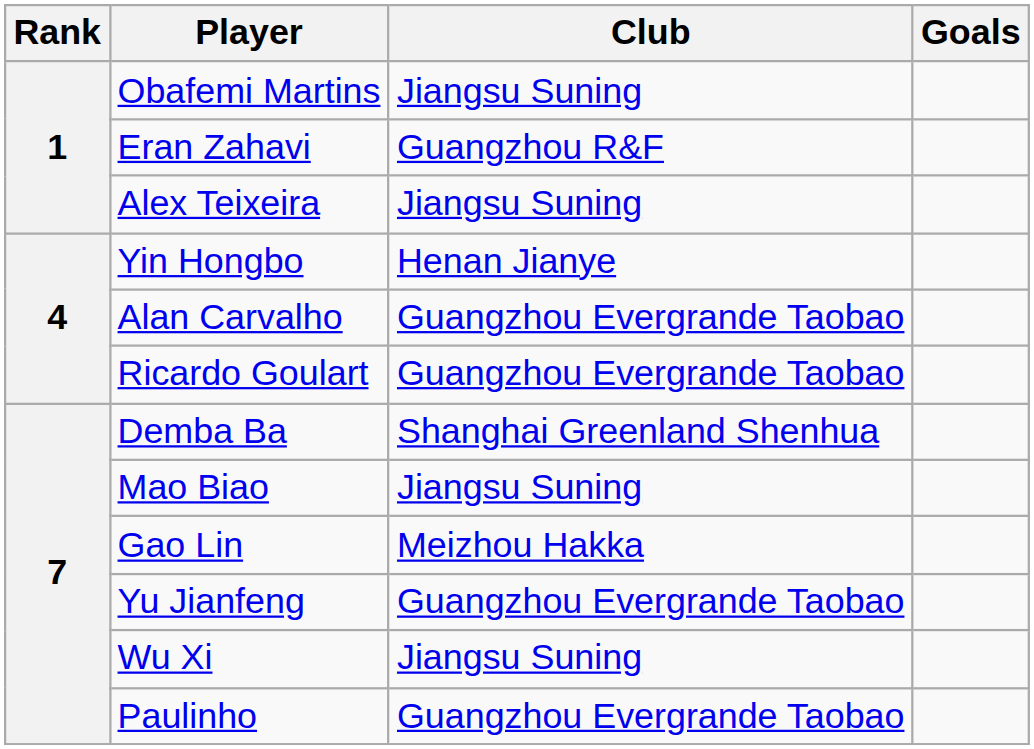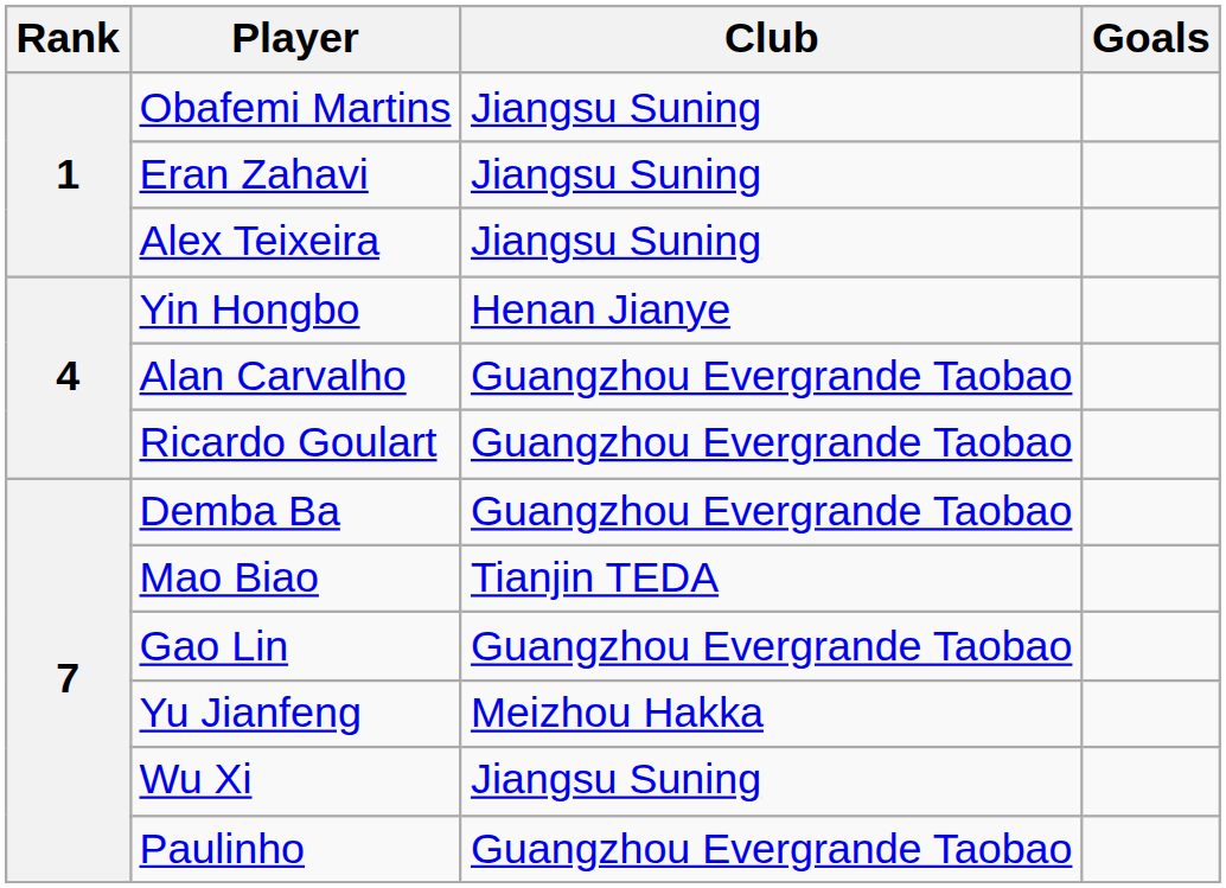Eran Zahavi | Club: Guangzhou R&F -> Jiangsu Suning
Demba Ba | Club: Shanghai Greenland Shenhua -> Guangzhou Evergrande Taobao
Mao Biao | Club: Jiangsu Suning -> Tianjin TEDA
Gao Lin | Club: Meizhou Hakka -> Guangzhou Evergrande Taobao
Yu Jianfeng | Club: Guangzhou Evergrande Taobao -> Meizhou Hakka
